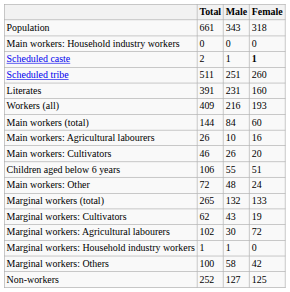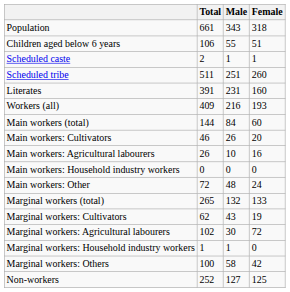rows swapped: Children aged below 6 years <-> Main workers: Household industry workers
Scheduled caste | Female: bold -> normal
rows swapped: Main workers: Cultivators <-> Main workers: Agricultural labourers
